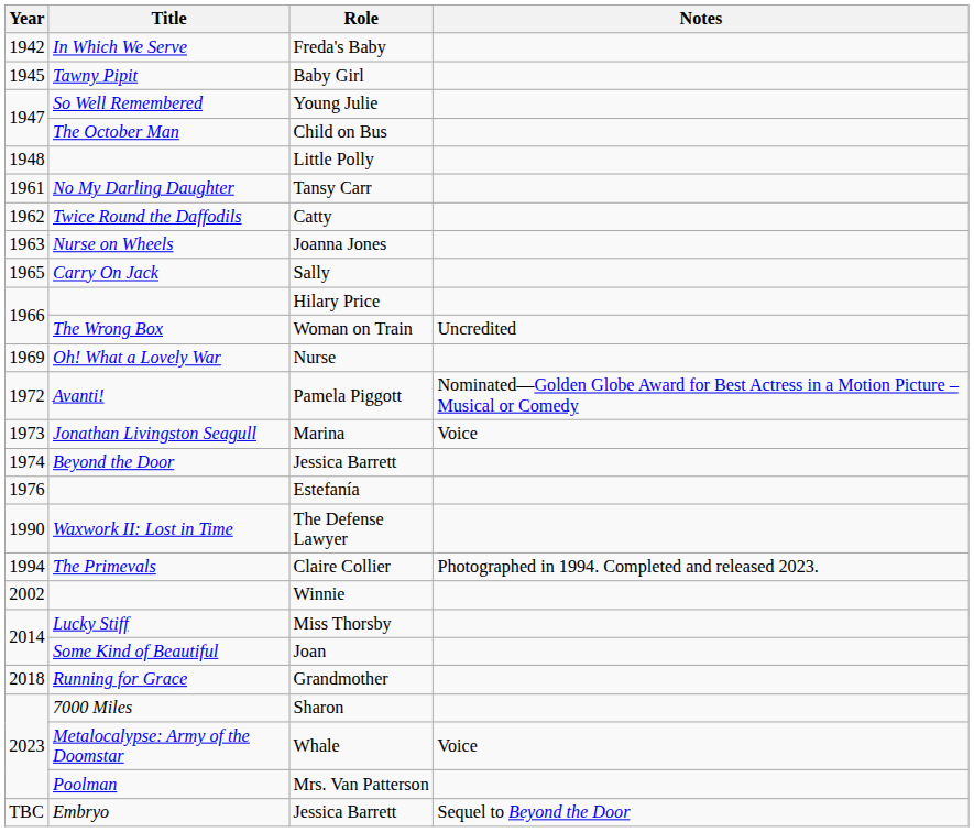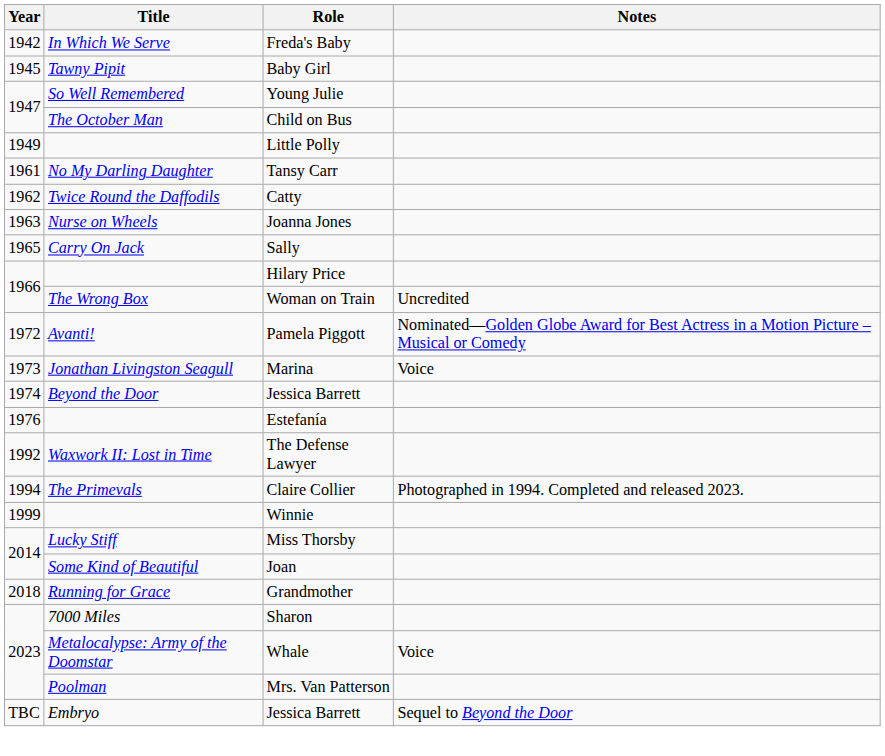Little Polly | Year: 1948 -> 1949
- row: 1969 | Oh! What a Lovely War | Nurse
The Defense Lawyer | Year: 1990 -> 1992
Winnie | Year: 2002 -> 1999
